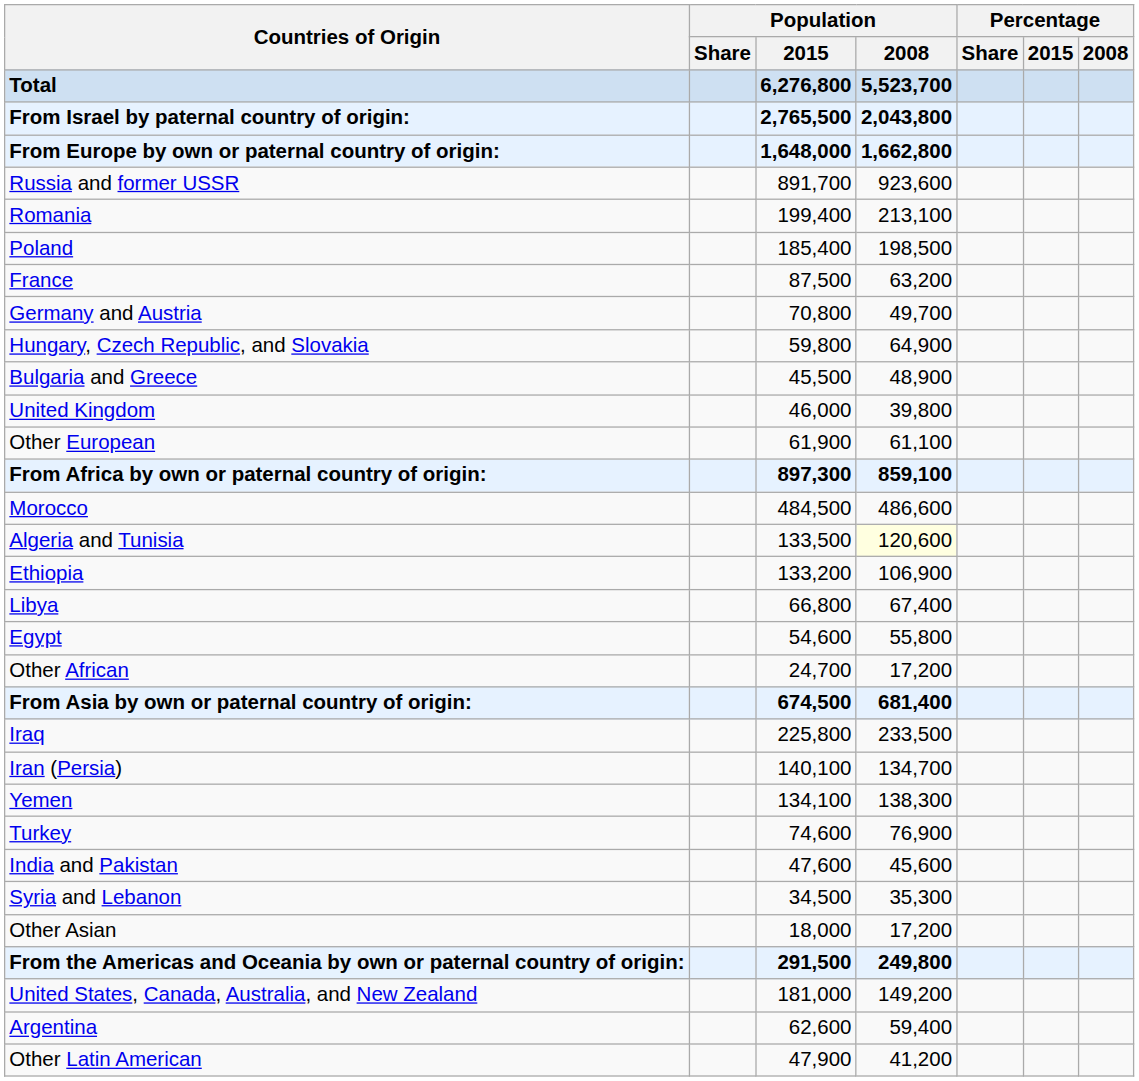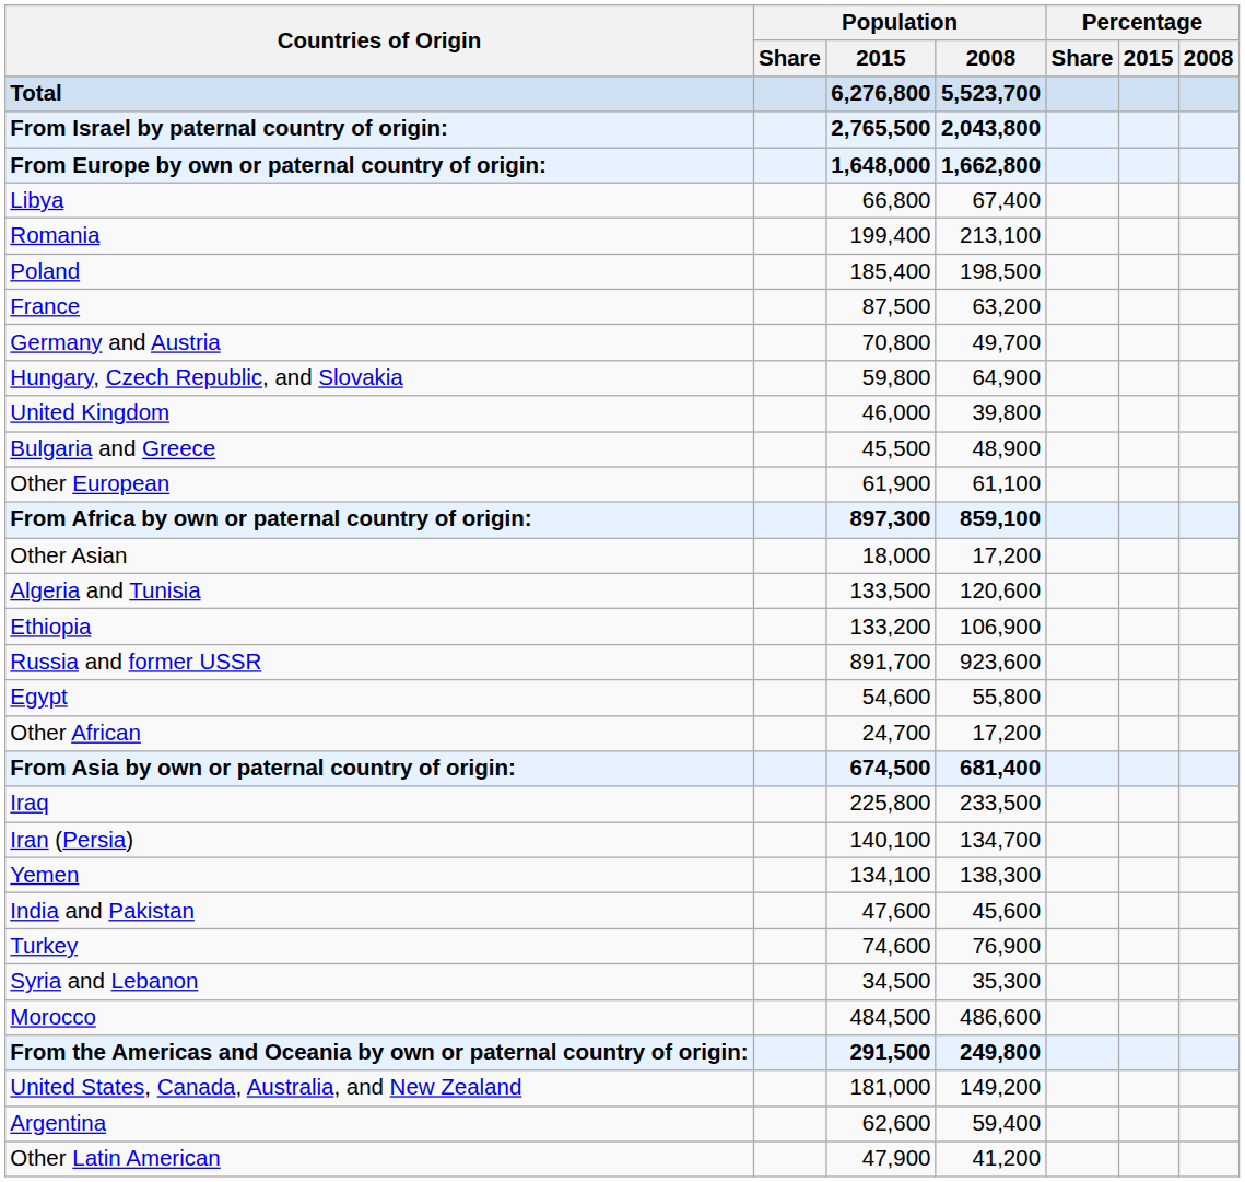rows swapped: Russia and former USSR <-> Libya
rows swapped: United Kingdom <-> Bulgaria and Greece
rows swapped: Morocco <-> Other Asian
Algeria and Tunisia | Population / 2008: lightyellow background -> no background
rows swapped: Turkey <-> India and Pakistan
